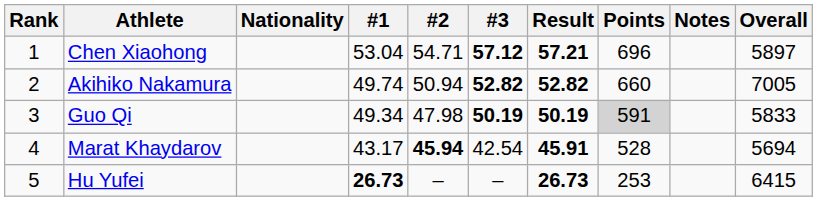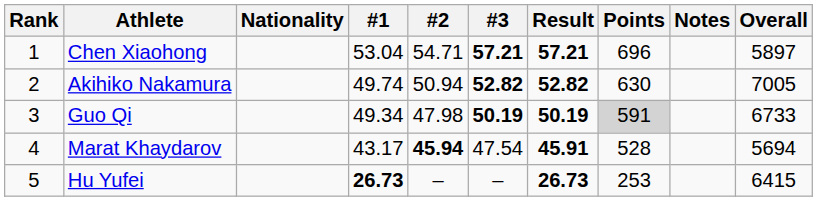Chen Xiaohong | #3: 57.12 -> 57.21
Akihiko Nakamura | Points: 660 -> 630
Guo Qi | Overall: 5833 -> 6733
Marat Khaydarov | #3: 42.54 -> 47.54
